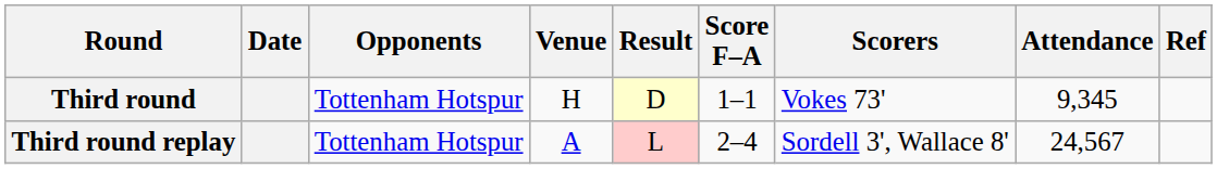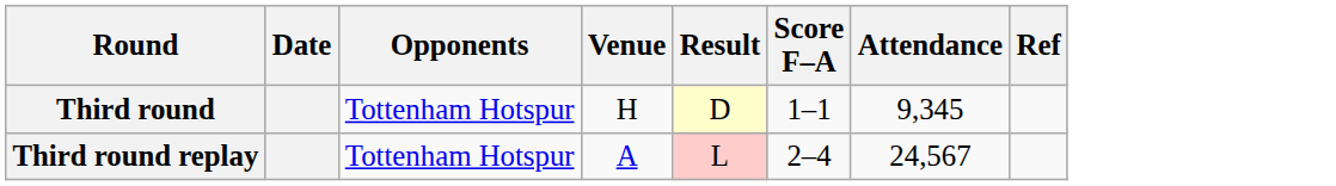- column: Scorers | Vokes 73' | Sordell 3', Wallace 8'
